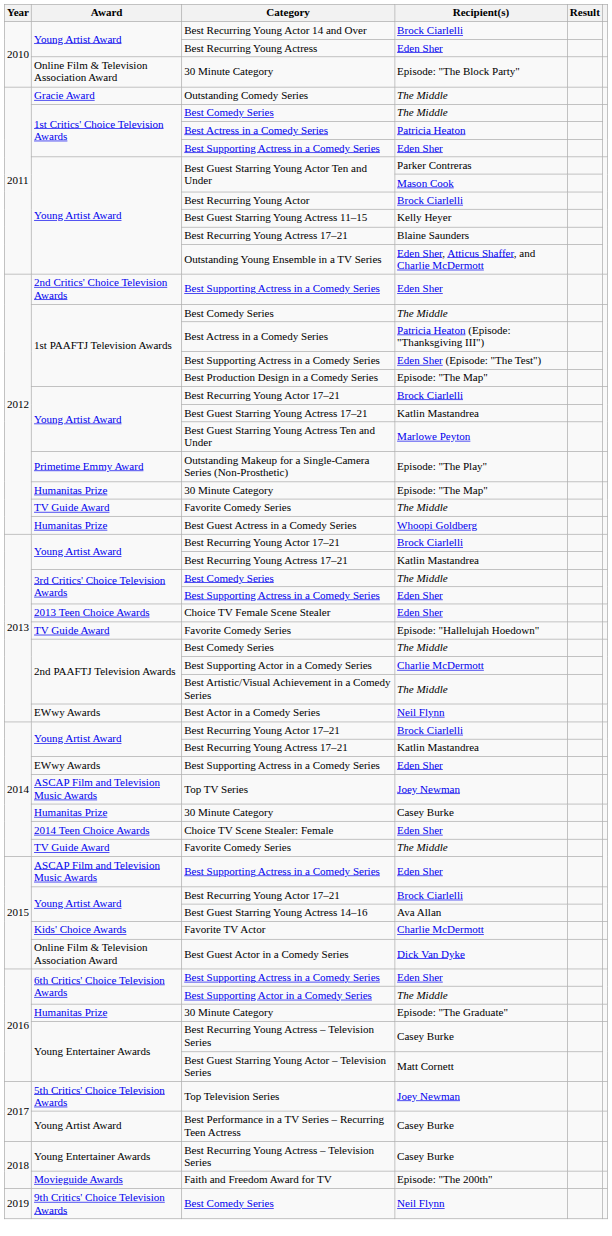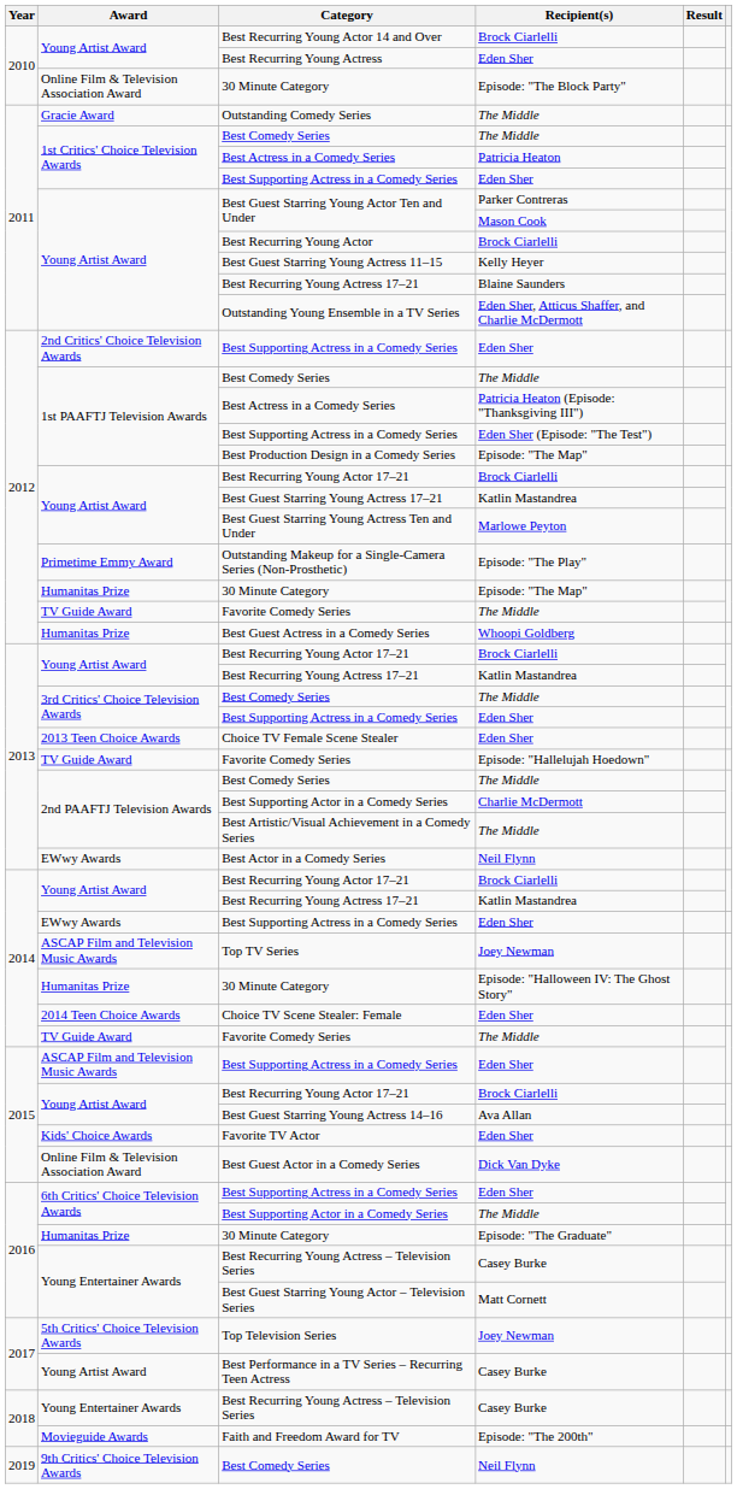2014 / 30 Minute Category | Recipient(s): Casey Burke -> Episode: "Halloween IV: The Ghost Story"
Favorite TV Actor | Recipient(s): Charlie McDermott -> Eden Sher
